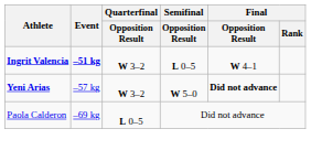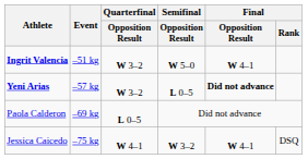Ingrit Valencia | Event: bold -> normal
Ingrit Valencia | Semifinal / Opposition Result: L 0–5 -> W 5–0
Yeni Arias | Semifinal / Opposition Result: W 5–0 -> L 0–5
+ row: Jessica Caicedo | –75 kg | W 4–1 | W 3–2 | W 4–1 | DSQ
